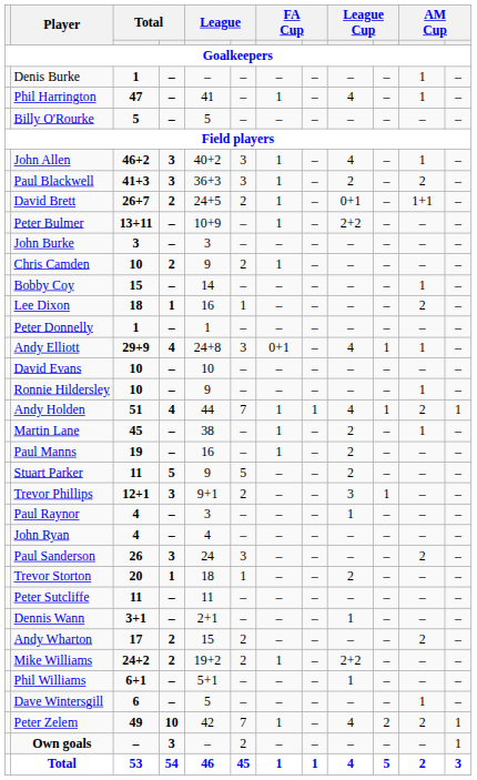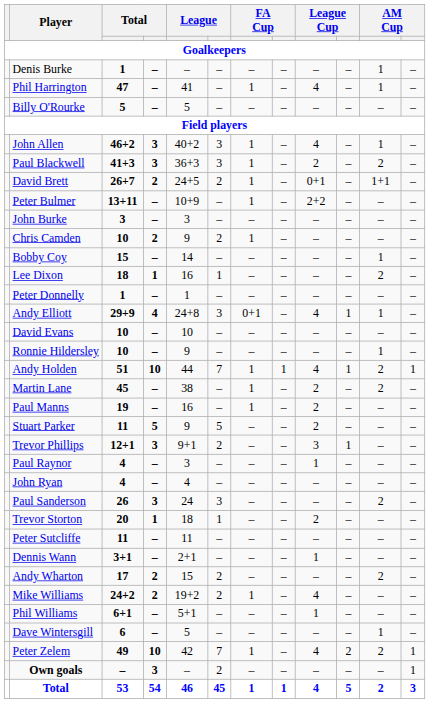Andy Holden | column 4: 4 -> 10
Martin Lane | column 11: 1 -> 2
Mike Williams | column 9: 2+2 -> 4
